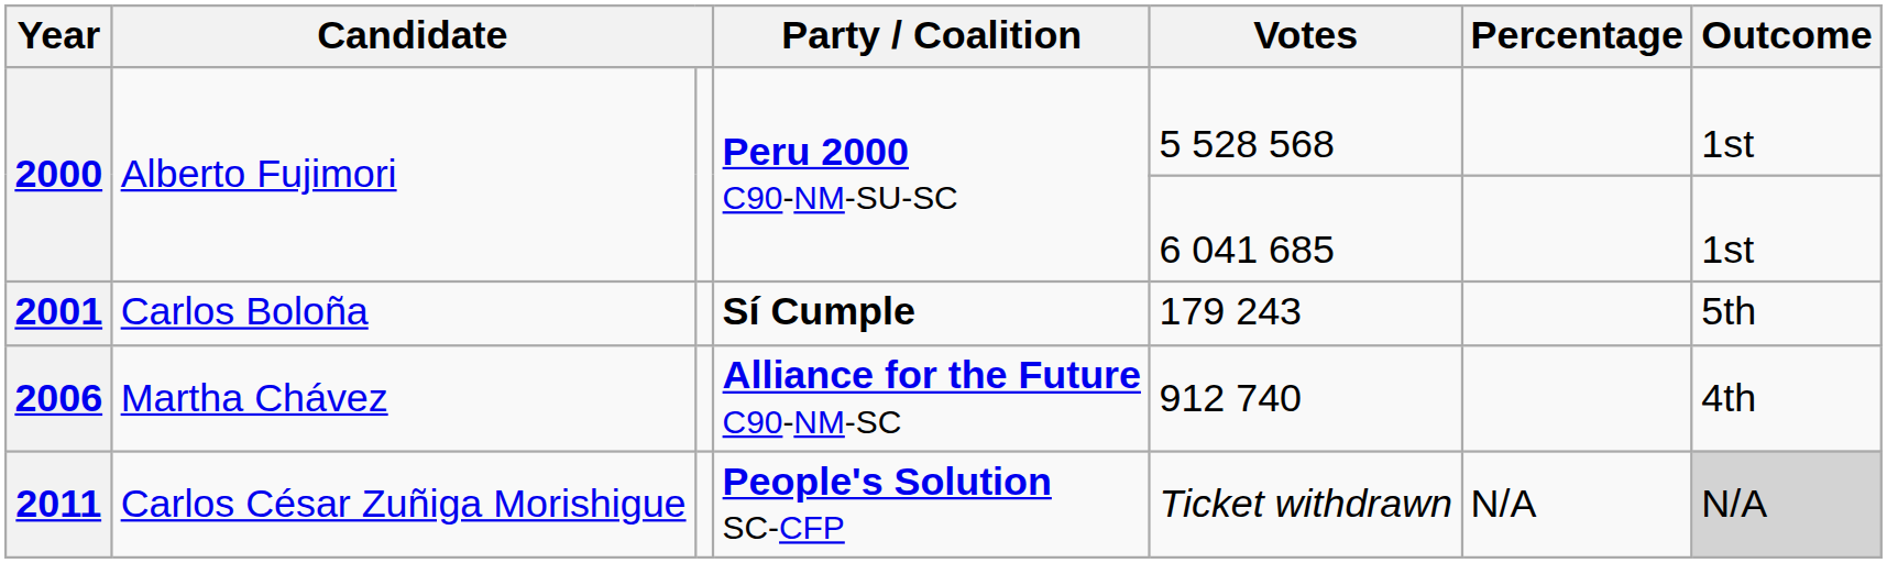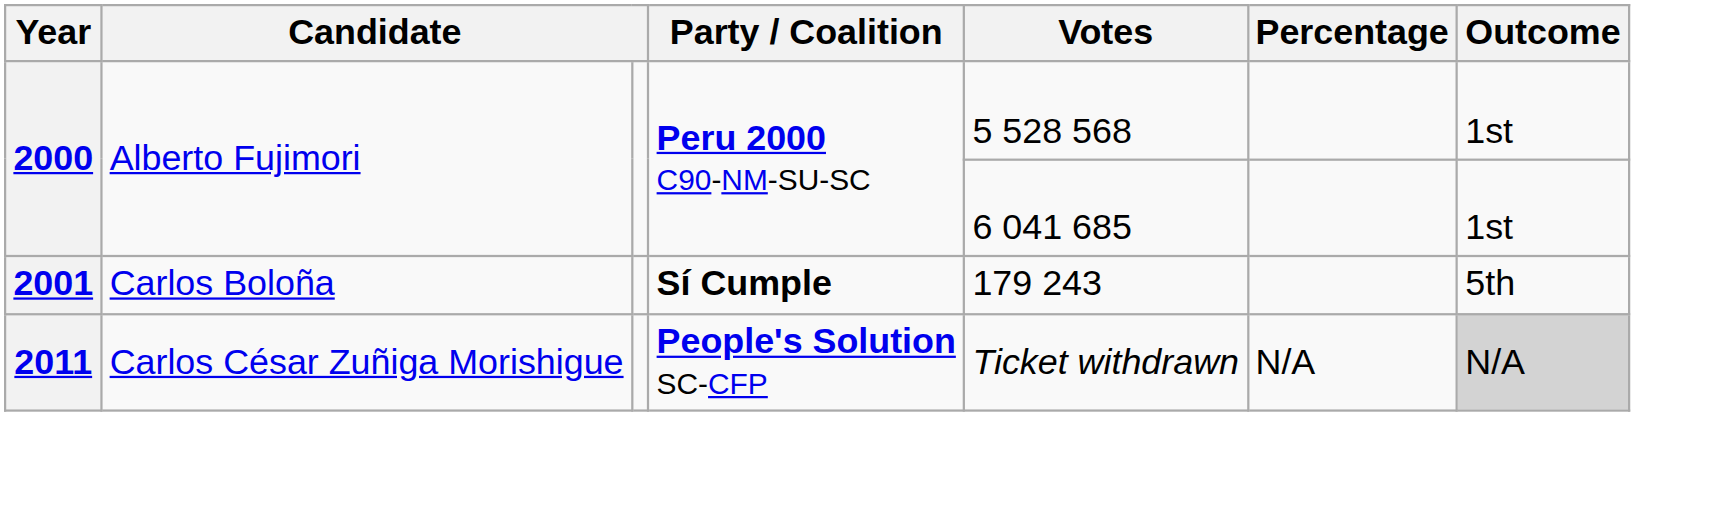- row: 2006 | Martha Chávez | Alliance for the Future C90-NM-SC | 912 740 | 4th
